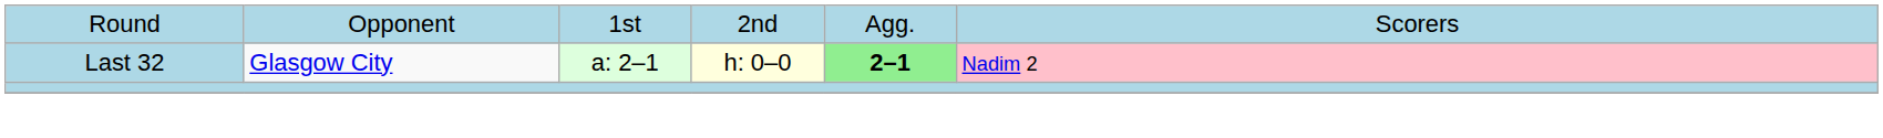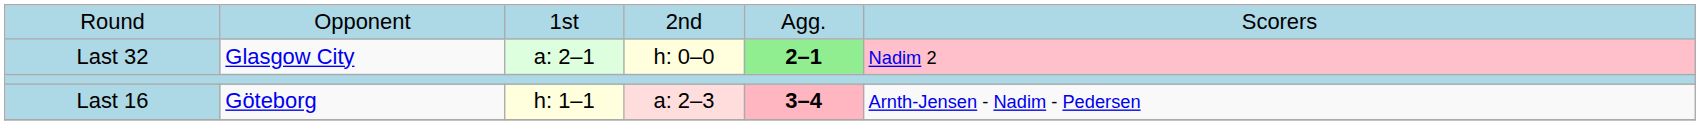+ row: Last 16 | Göteborg | h: 1–1 | a: 2–3 | 3–4 | Arnth-Jensen - Nadim - Pedersen
